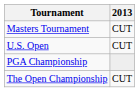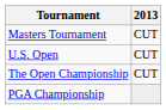rows swapped: The Open Championship <-> PGA Championship
